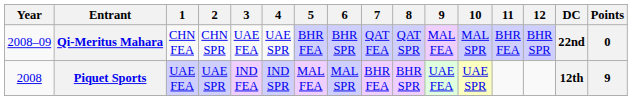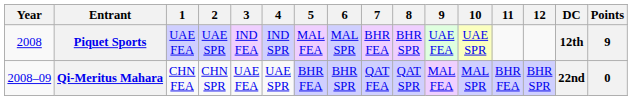rows swapped: Piquet Sports <-> Qi-Meritus Mahara
